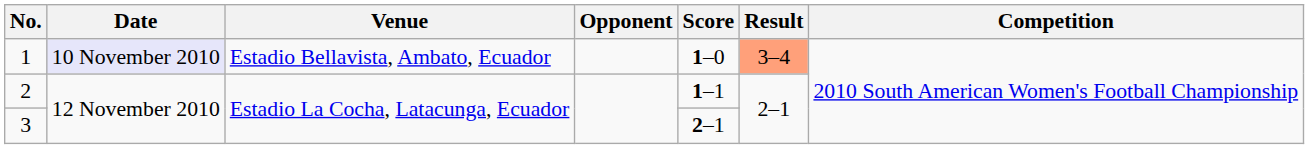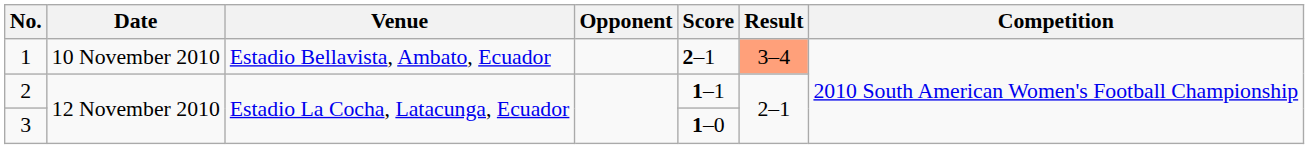1 | Date: lavender background -> no background
1 | Score: 1–0 -> 2–1
3 | Score: 2–1 -> 1–0
